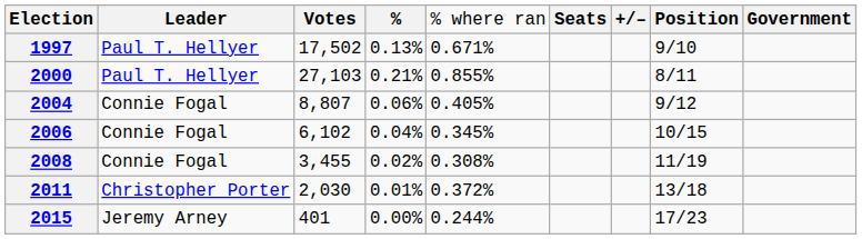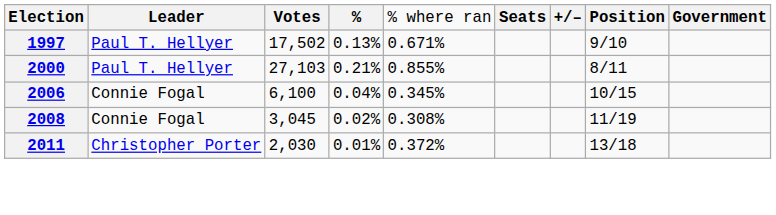- row: 2004 | Connie Fogal | 8,807 | 0.06% | 0.405% | 9/12
2006 | column 3: 6,102 -> 6,100
2008 | column 3: 3,455 -> 3,045
- row: 2015 | Jeremy Arney | 401 | 0.00% | 0.244% | 17/23
